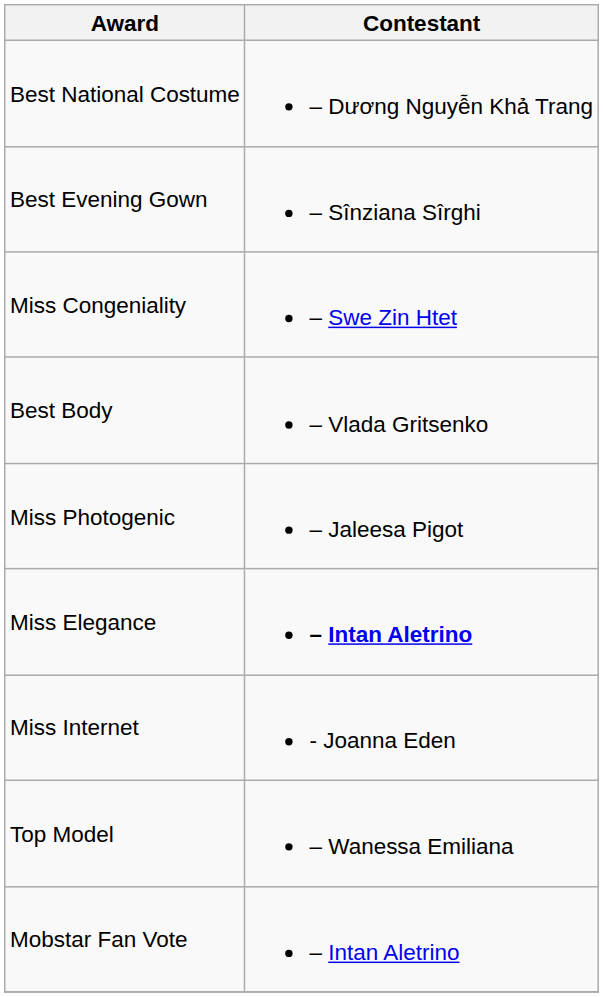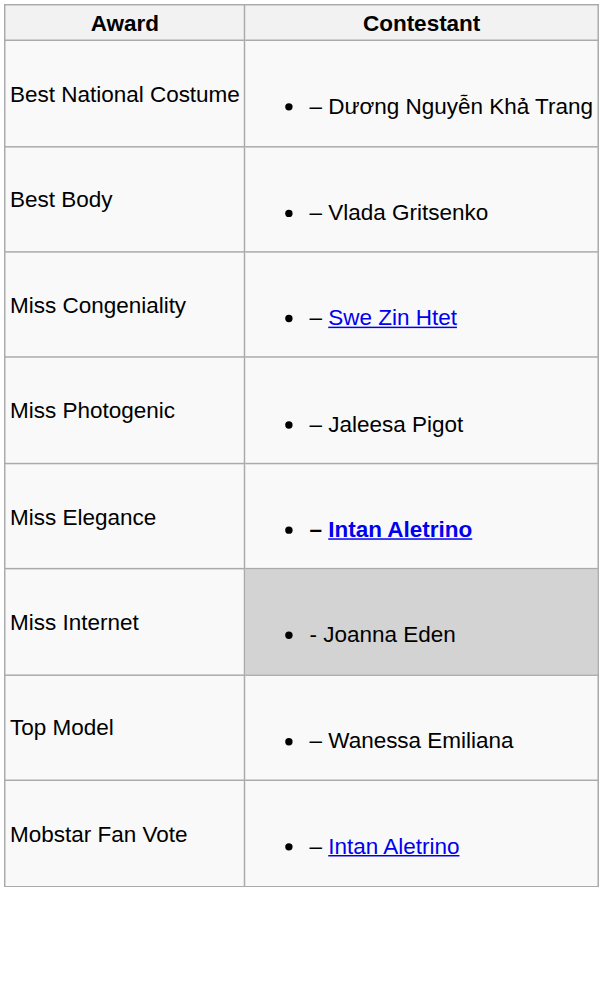- row: Best Evening Gown | – Sînziana Sîrghi
rows swapped: Best Body <-> Miss Congeniality
Miss Internet | Contestant: no background -> lightgrey background
